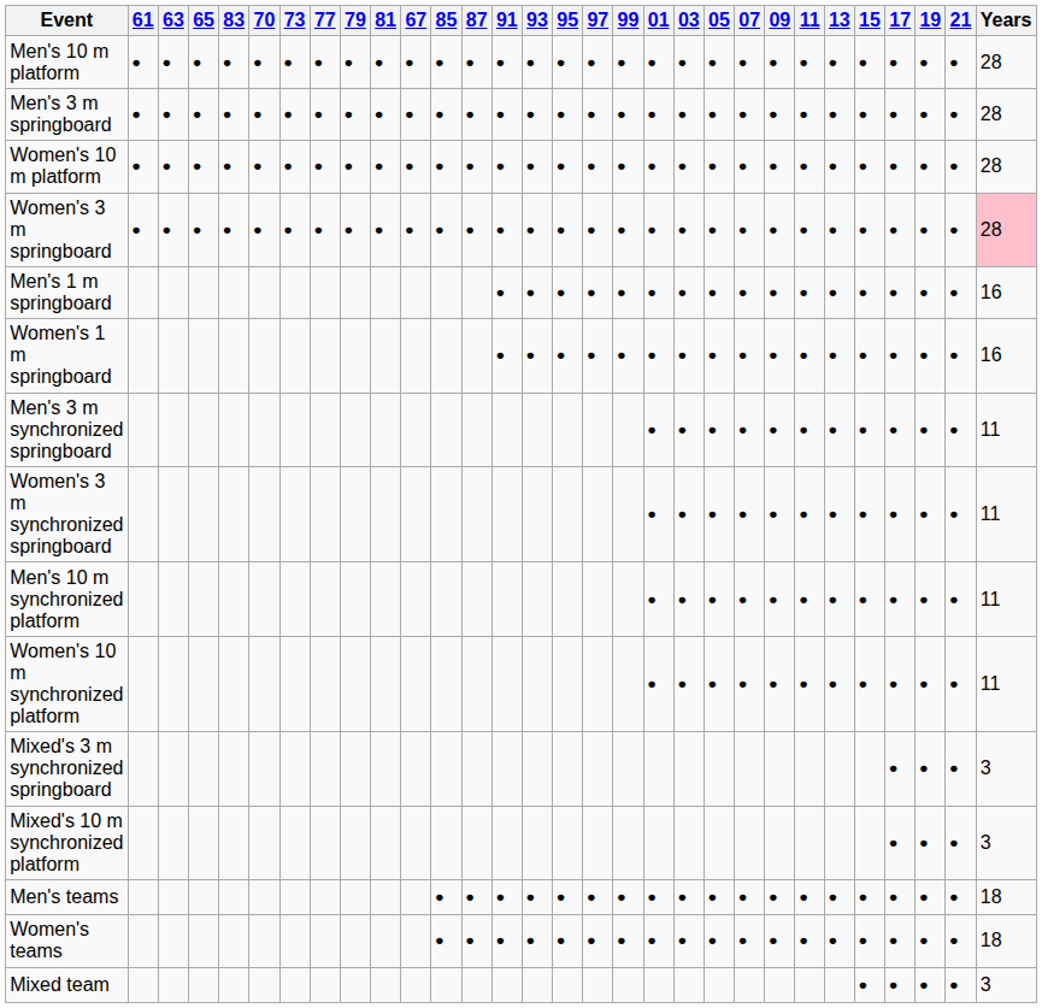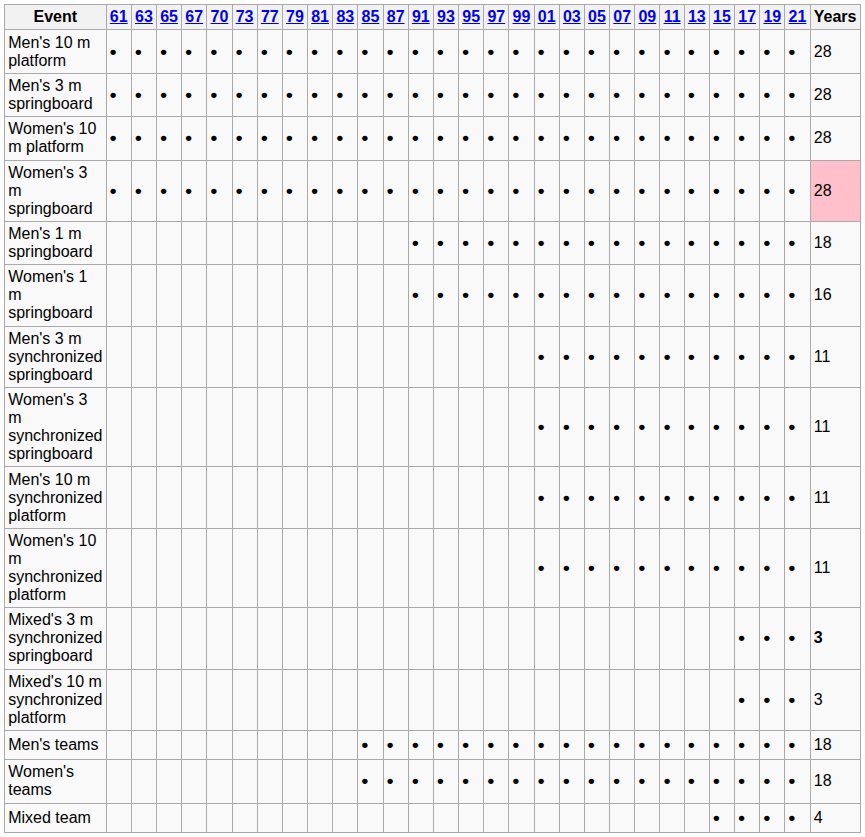columns swapped: 67 <-> 83
Men's 1 m springboard | Years: 16 -> 18
Mixed's 3 m synchronized springboard | Years: normal -> bold
Mixed team | Years: 3 -> 4
